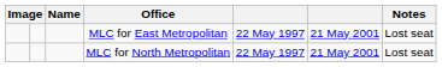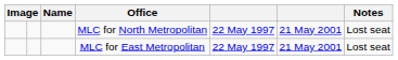rows swapped: MLC for North Metropolitan <-> MLC for East Metropolitan
